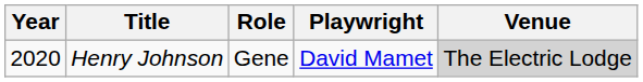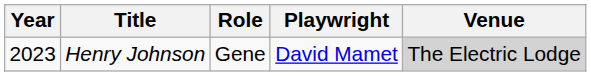Henry Johnson | Year: 2020 -> 2023
